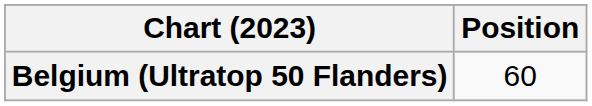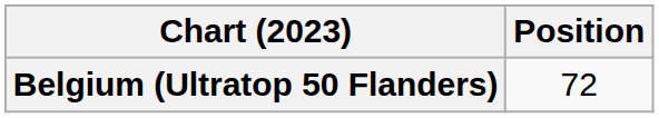Belgium (Ultratop 50 Flanders) | Position: 60 -> 72
